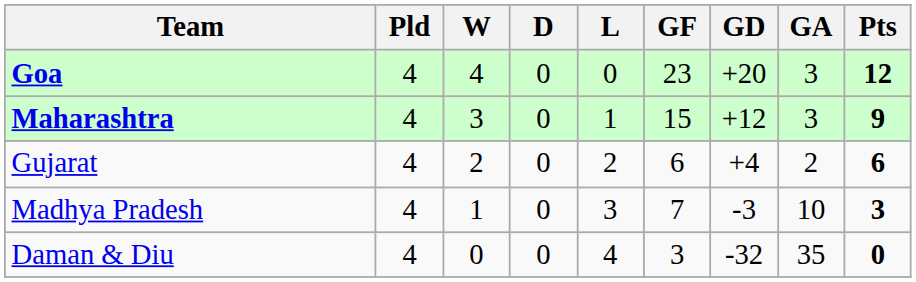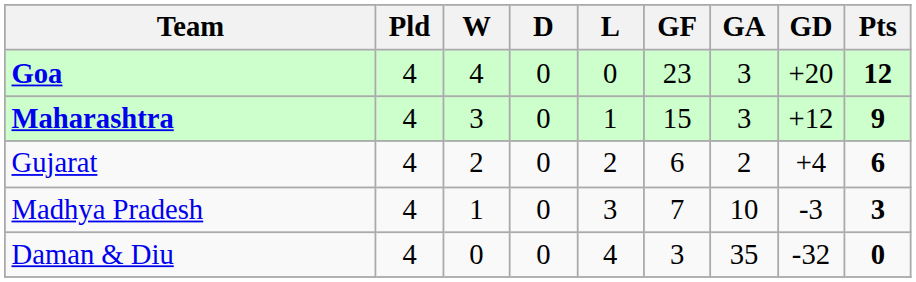columns swapped: GA <-> GD
